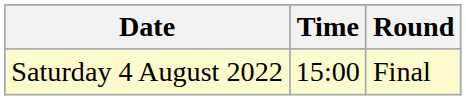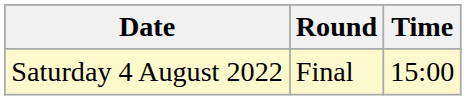columns swapped: Time <-> Round
